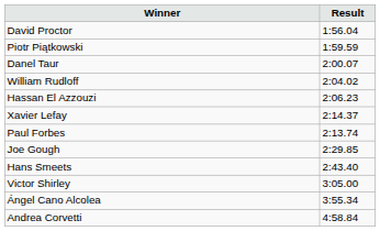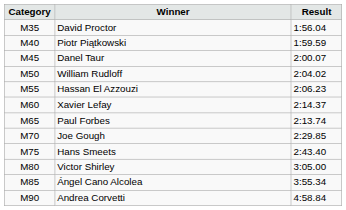+ column: Category | M35 | M40 | M45 | M50 | M55 | M60 | M65 | M70 | M75 | M80 | M85 | M90
